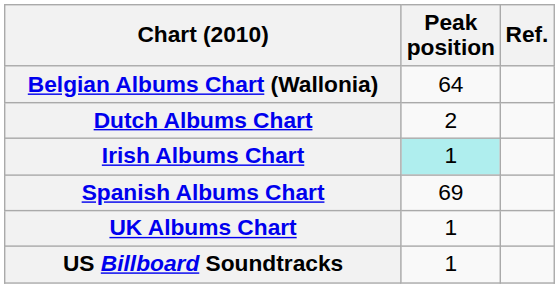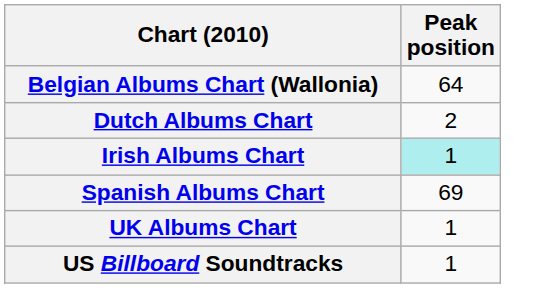- column: Ref.
